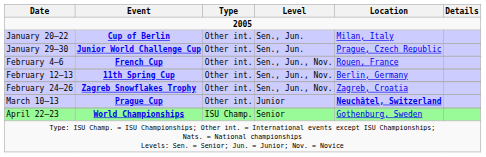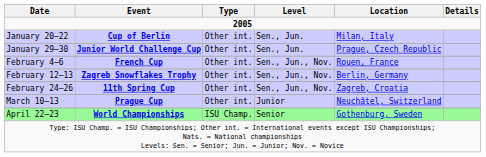February 12–13 | Event: 11th Spring Cup -> Zagreb Snowflakes Trophy
February 24–26 | Event: Zagreb Snowflakes Trophy -> 11th Spring Cup
March 10–13 | Location: bold -> normal
